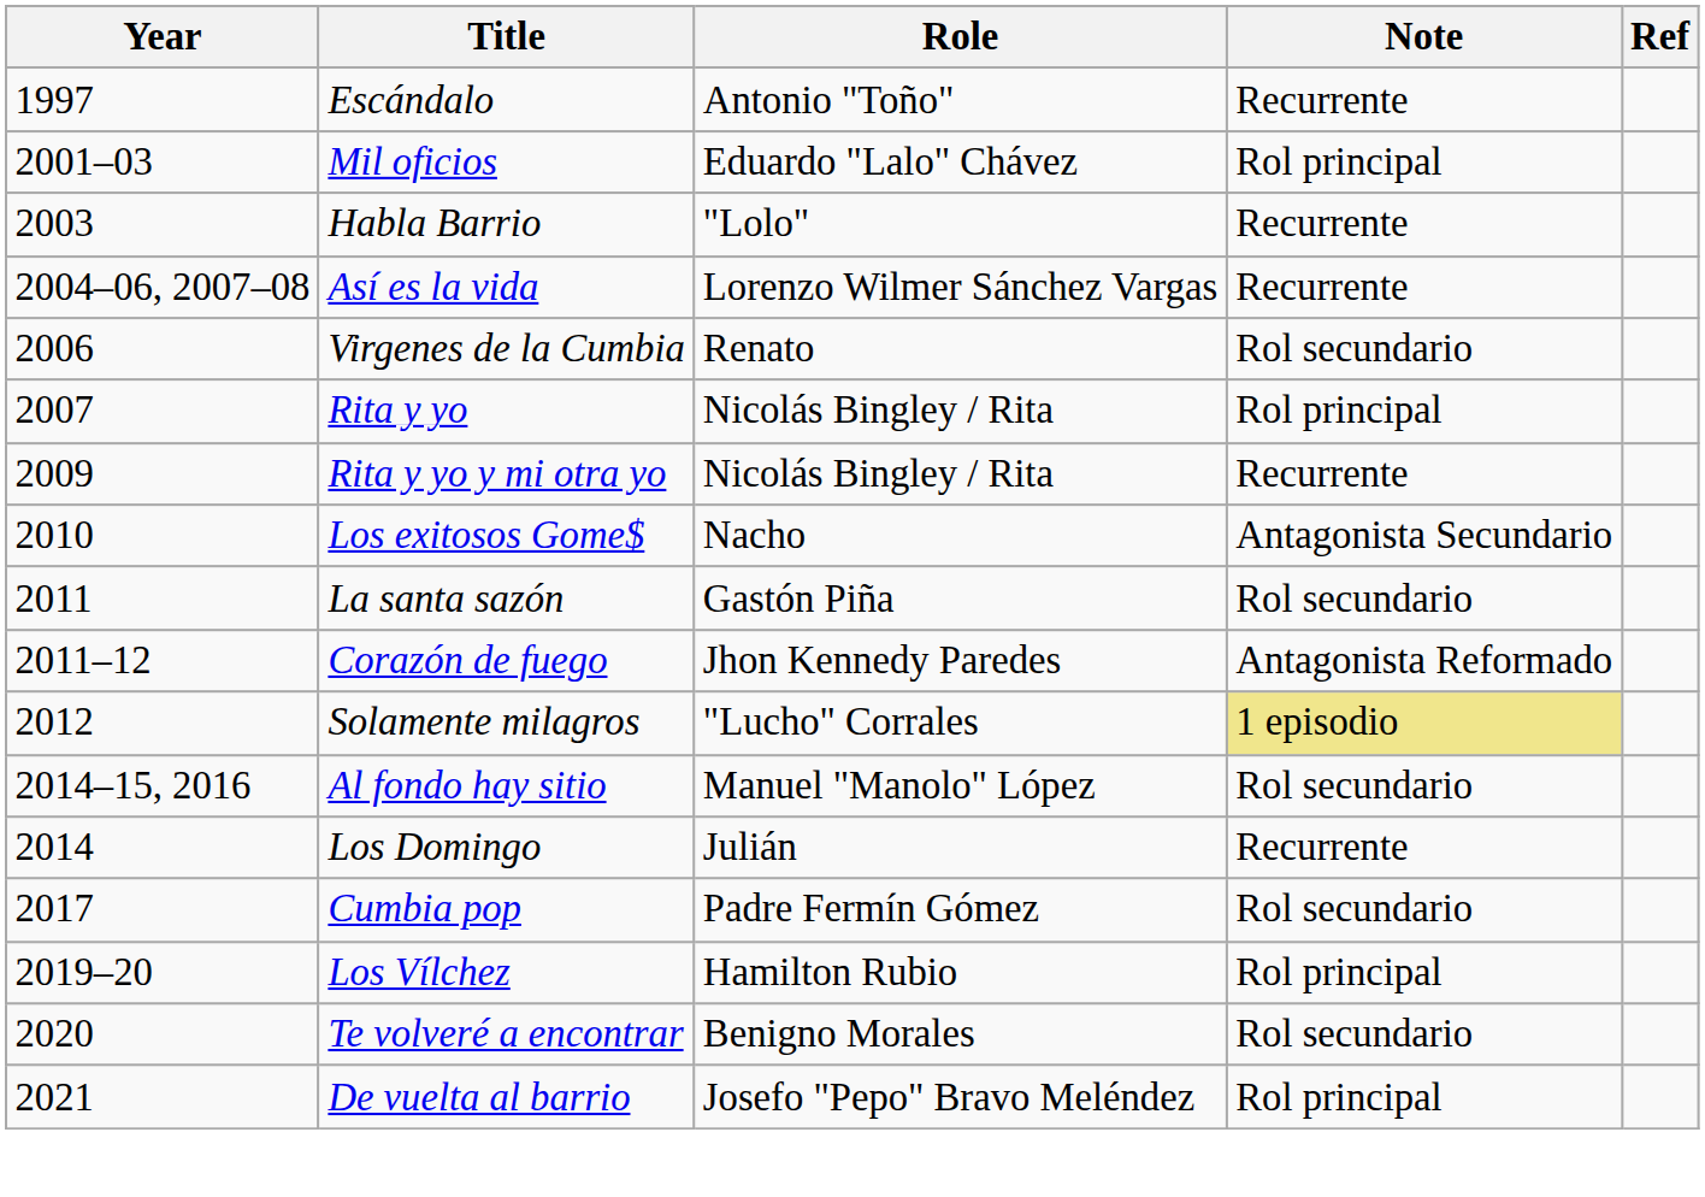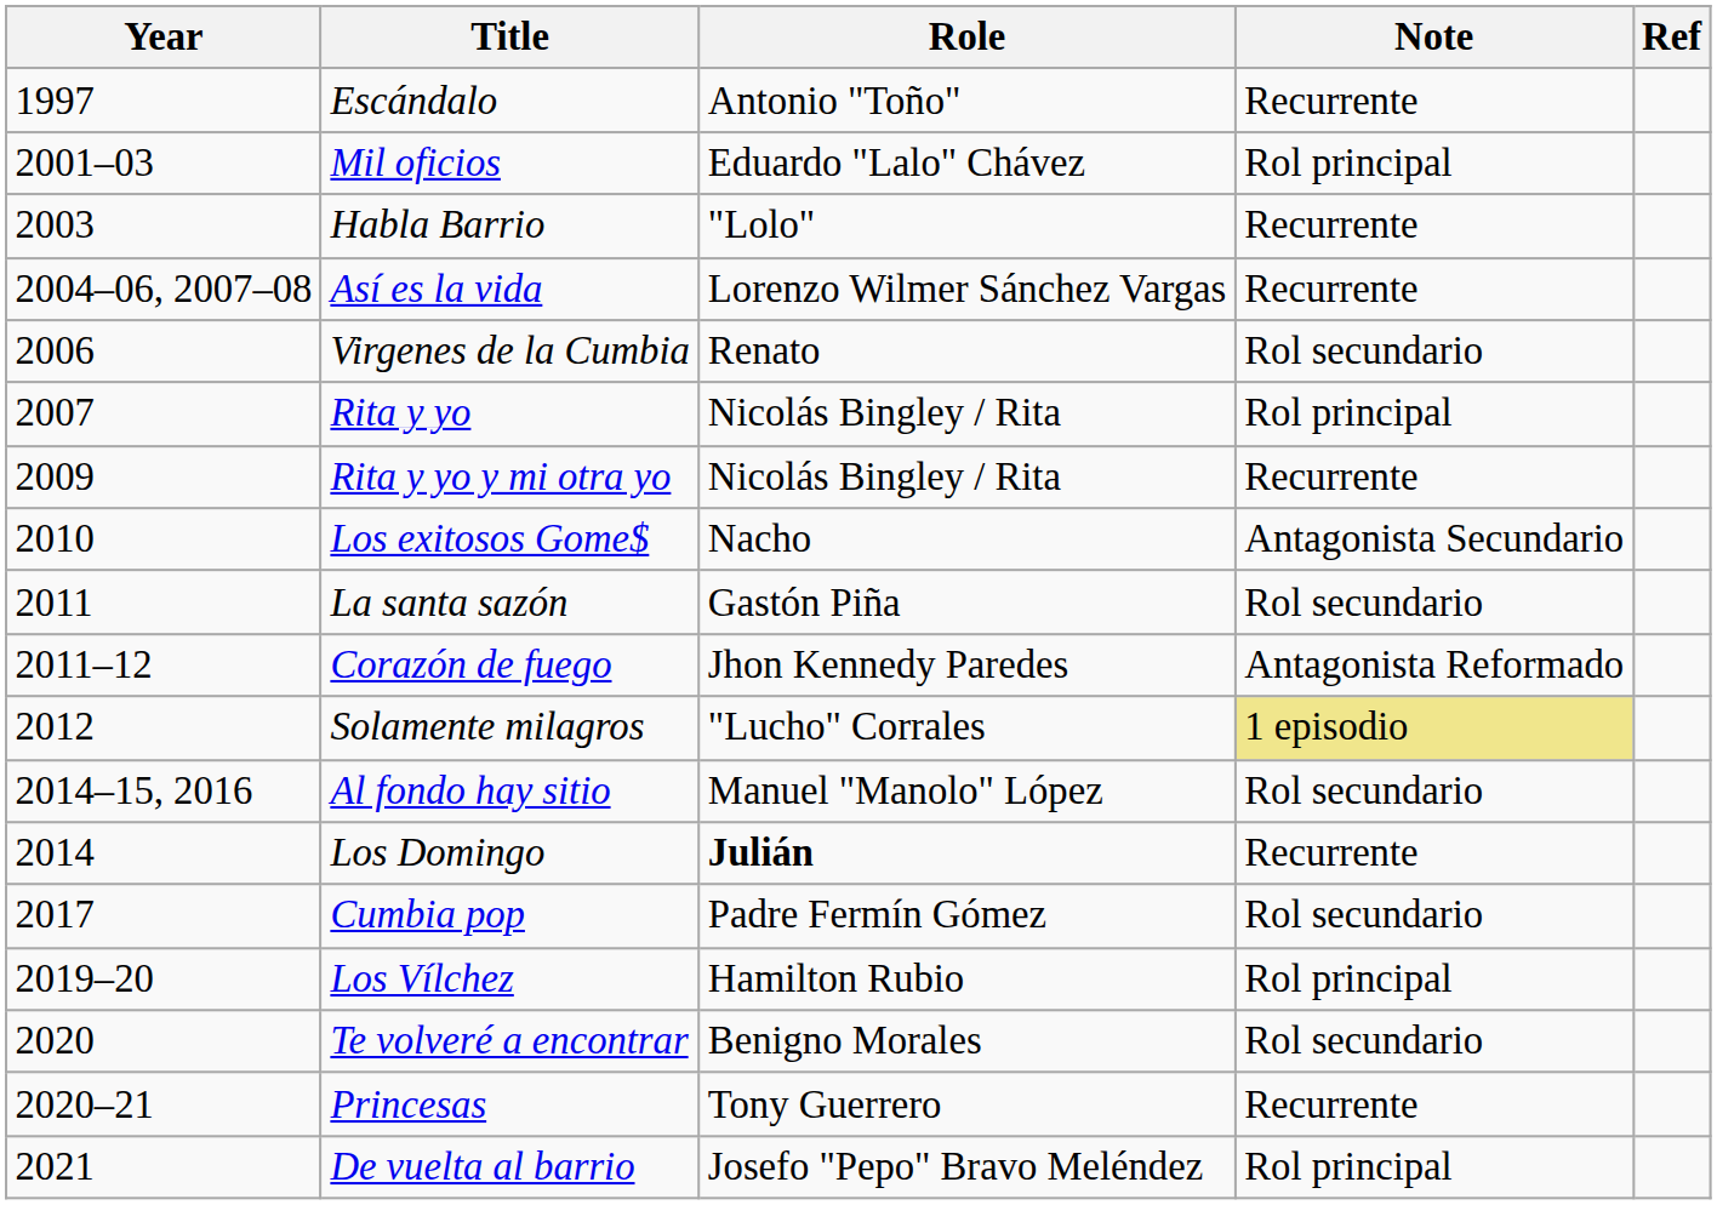Los Domingo | Role: normal -> bold
+ row: 2020–21 | Princesas | Tony Guerrero | Recurrente
